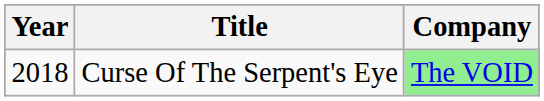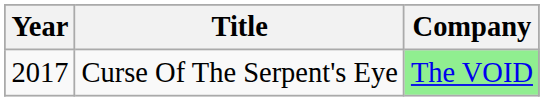Curse Of The Serpent's Eye | Year: 2018 -> 2017
